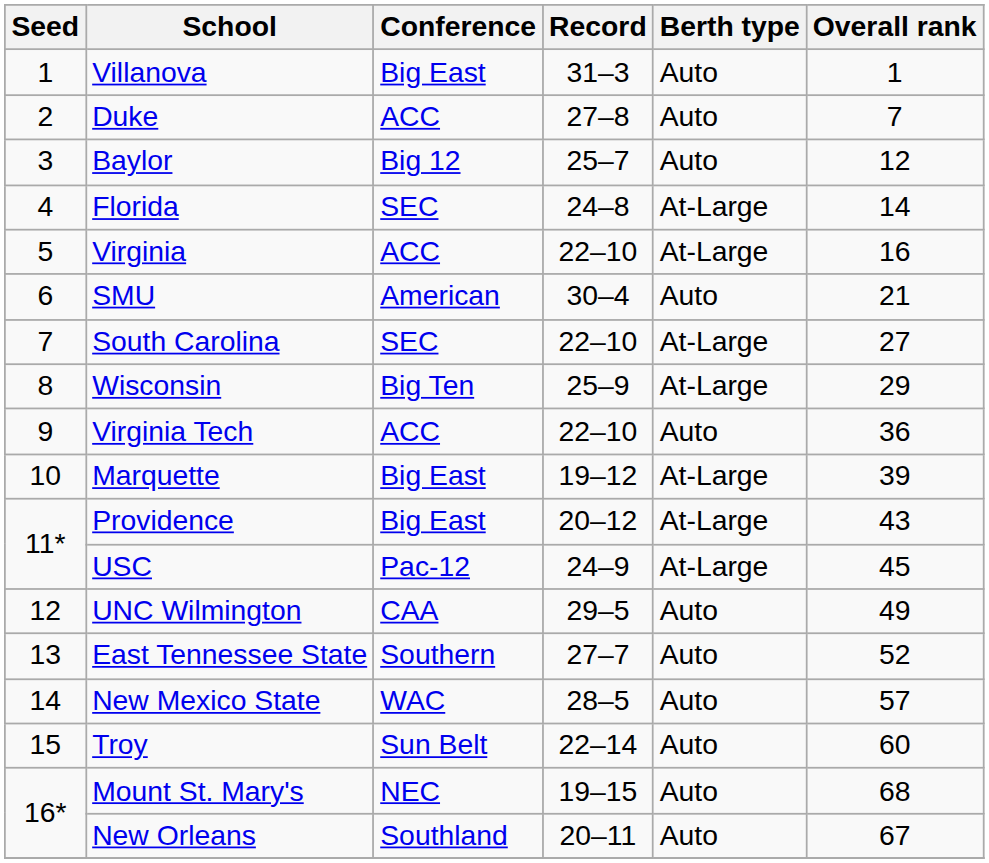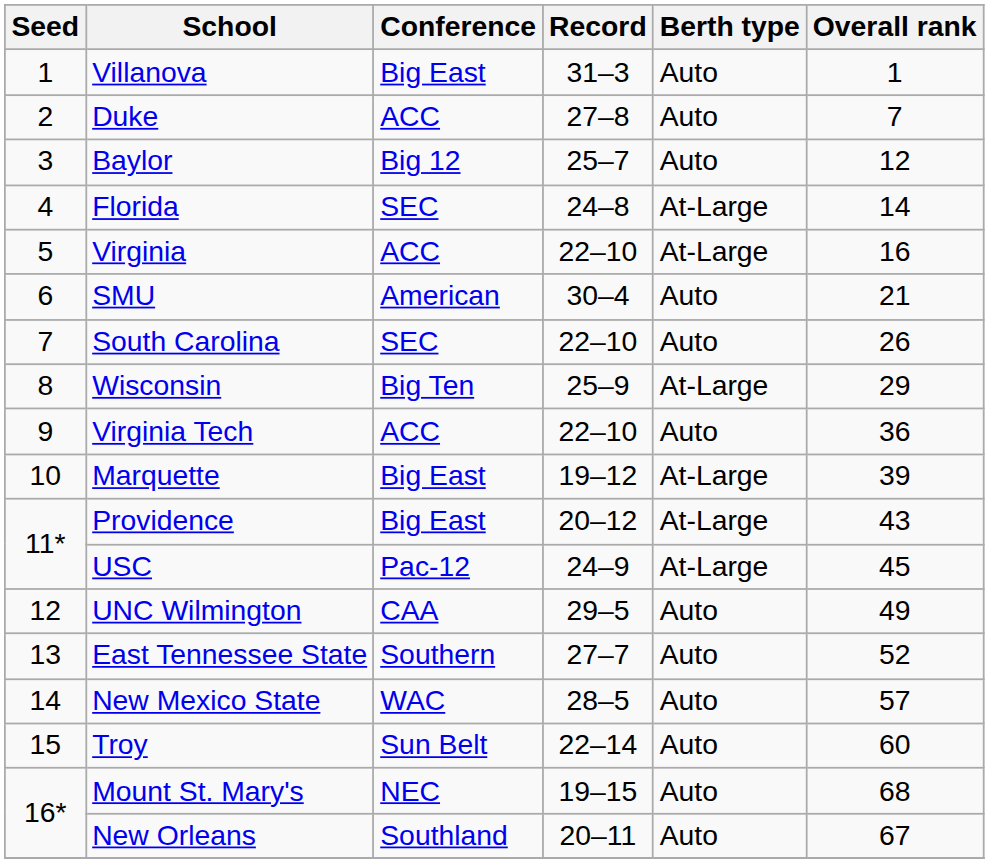South Carolina | Berth type: At-Large -> Auto
South Carolina | Overall rank: 27 -> 26
